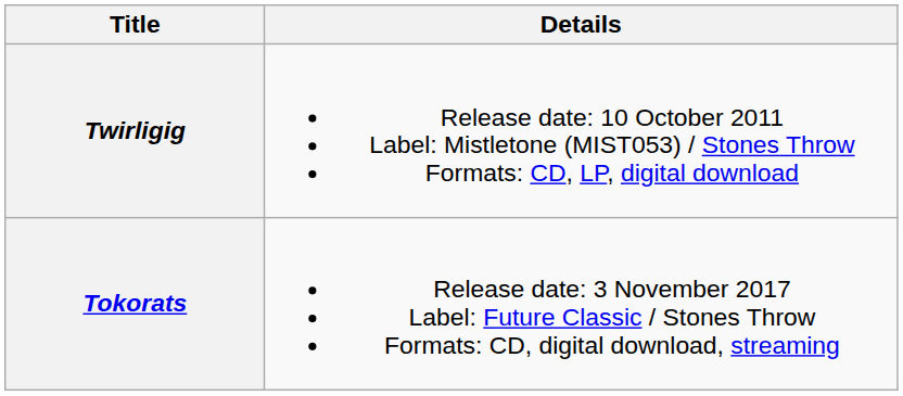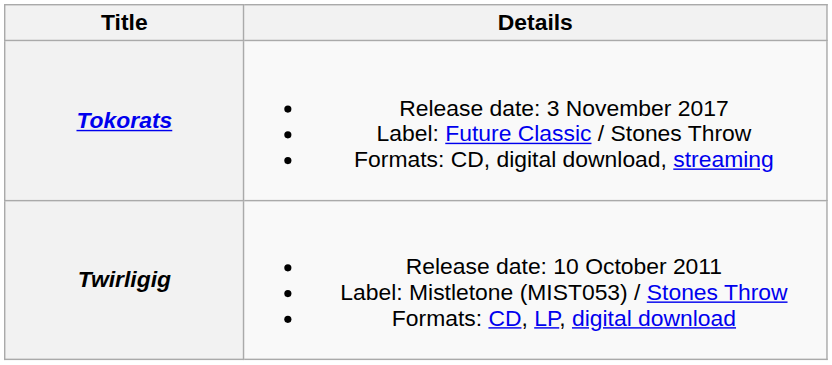rows swapped: Twirligig <-> Tokorats
